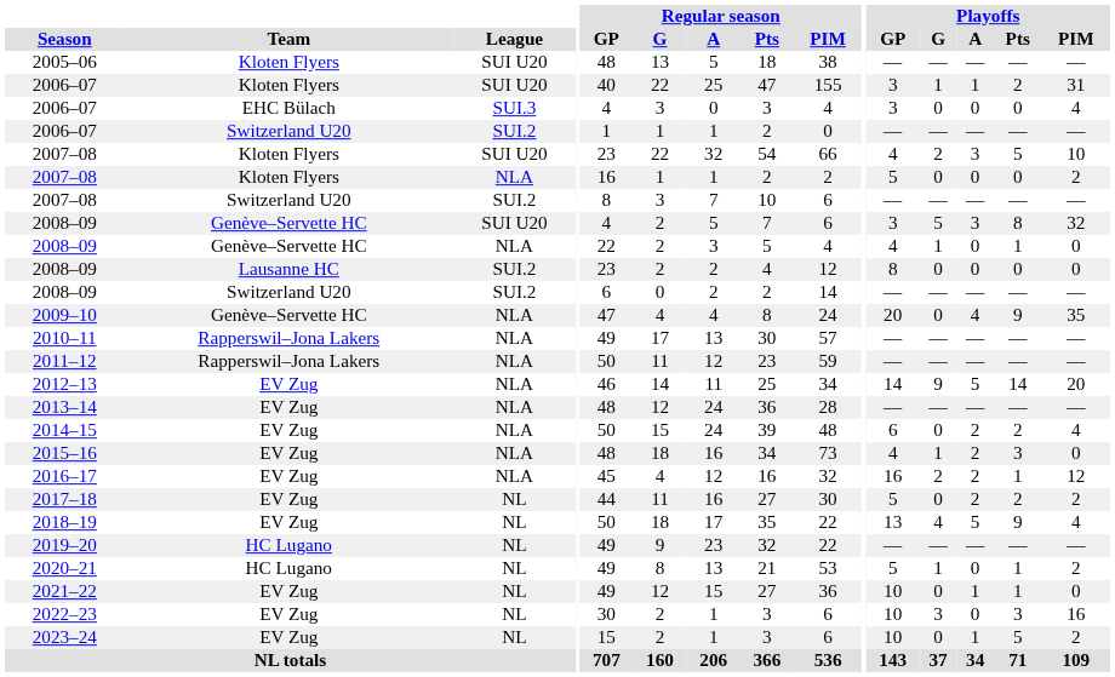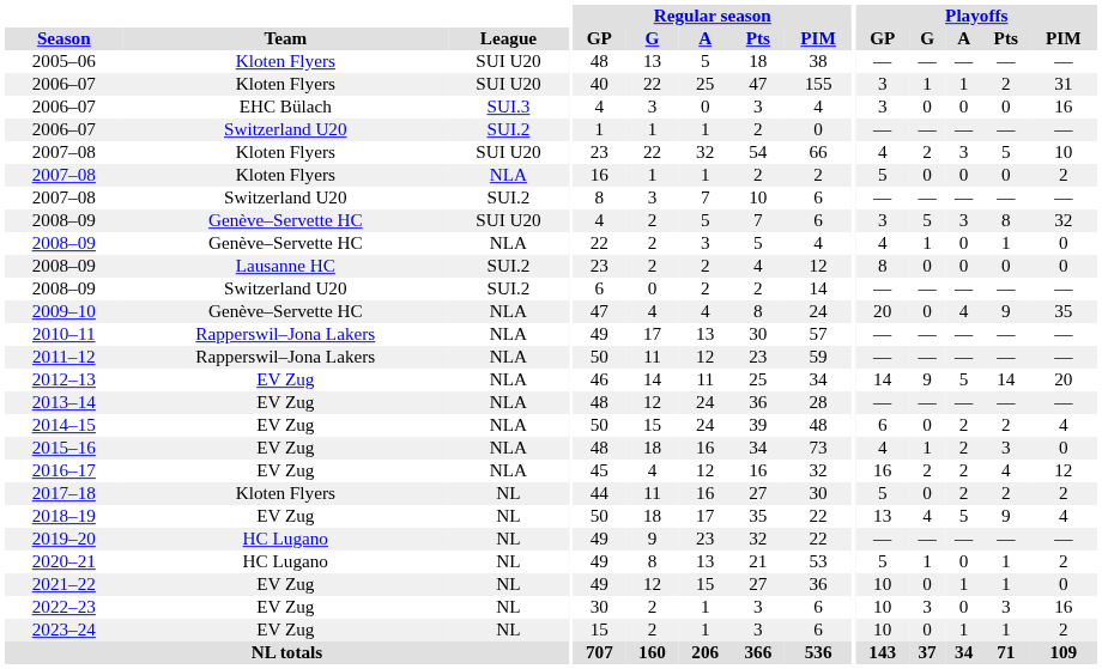2006–07 / SUI.3 | Playoffs / PIM: 4 -> 16
2016–17 | Playoffs / Pts: 1 -> 4
2017–18 | Team: EV Zug -> Kloten Flyers
2023–24 | Playoffs / Pts: 5 -> 1
